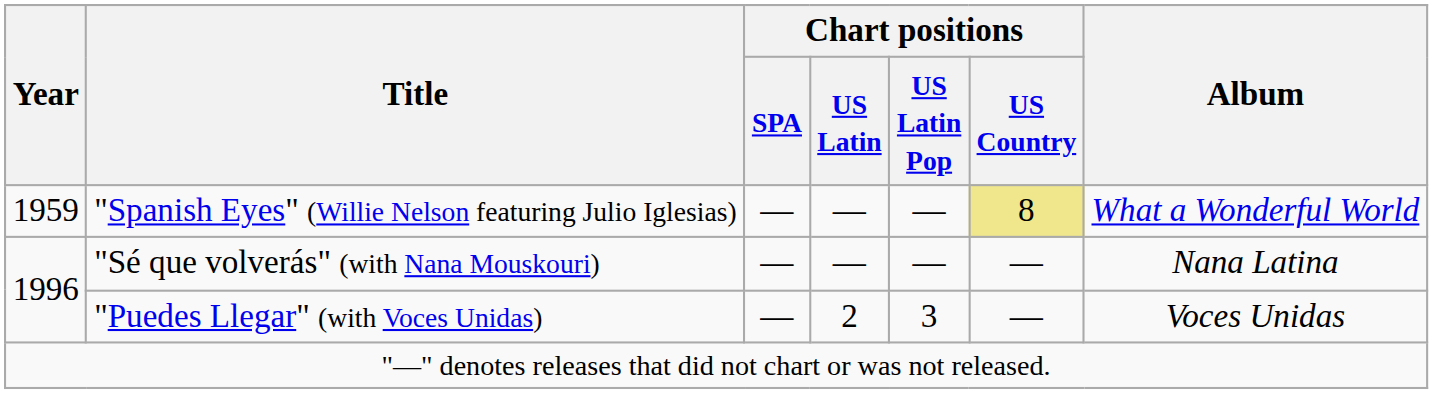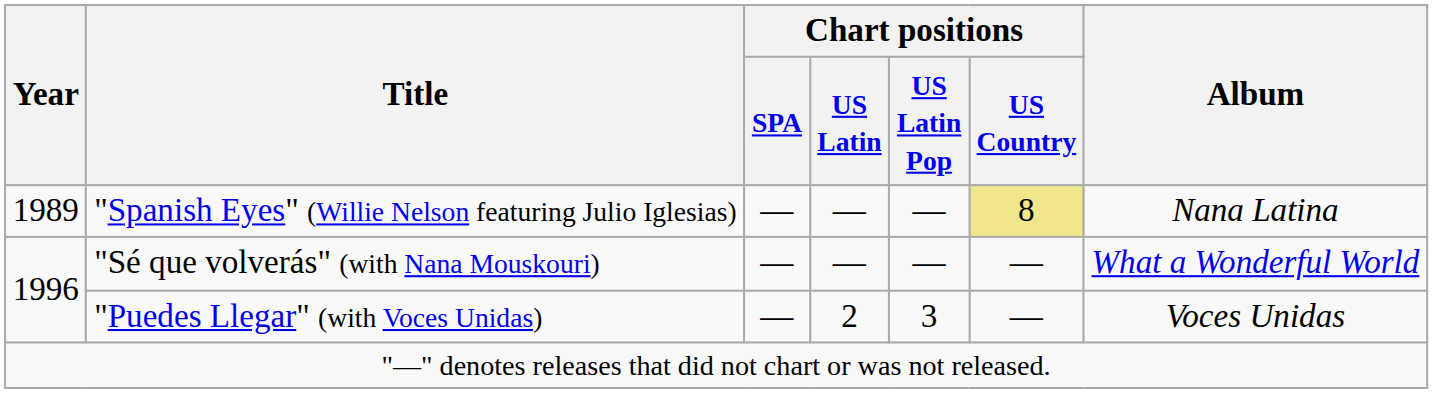"Spanish Eyes" (Willie Nelson featuring Julio Iglesias) | Year: 1959 -> 1989
"Spanish Eyes" (Willie Nelson featuring Julio Iglesias) | Album: What a Wonderful World -> Nana Latina
"Sé que volverás" (with Nana Mouskouri) | Album: Nana Latina -> What a Wonderful World
